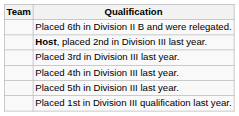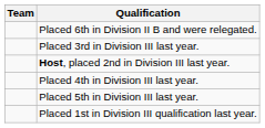rows swapped: Host, placed 2nd in Division III last year. <-> Placed 3rd in Division III last year.
